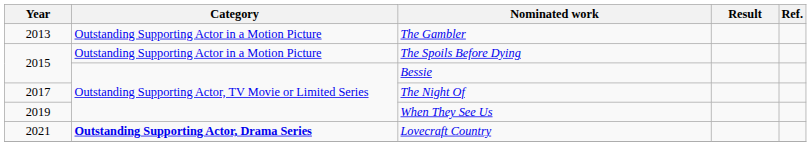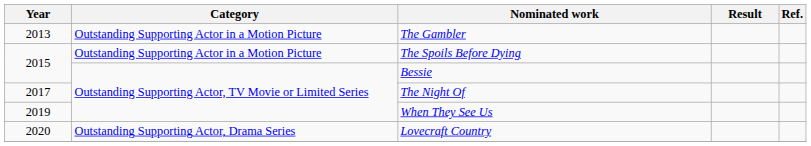Lovecraft Country | Year: 2021 -> 2020
Lovecraft Country | Category: bold -> normal
